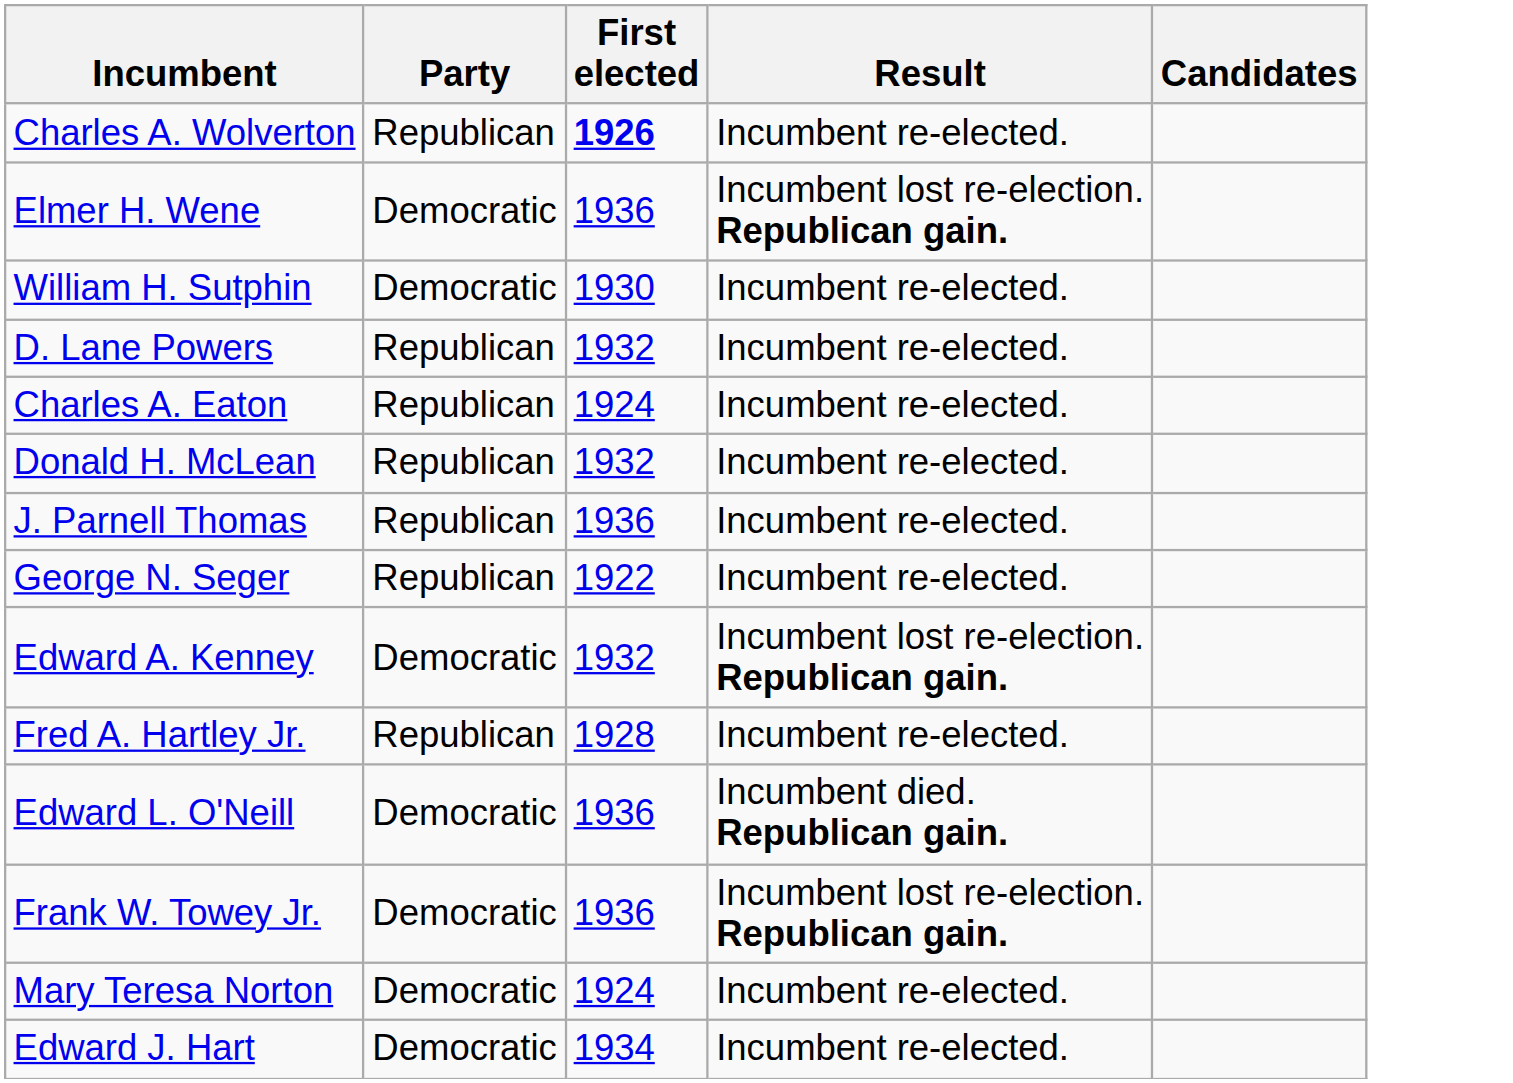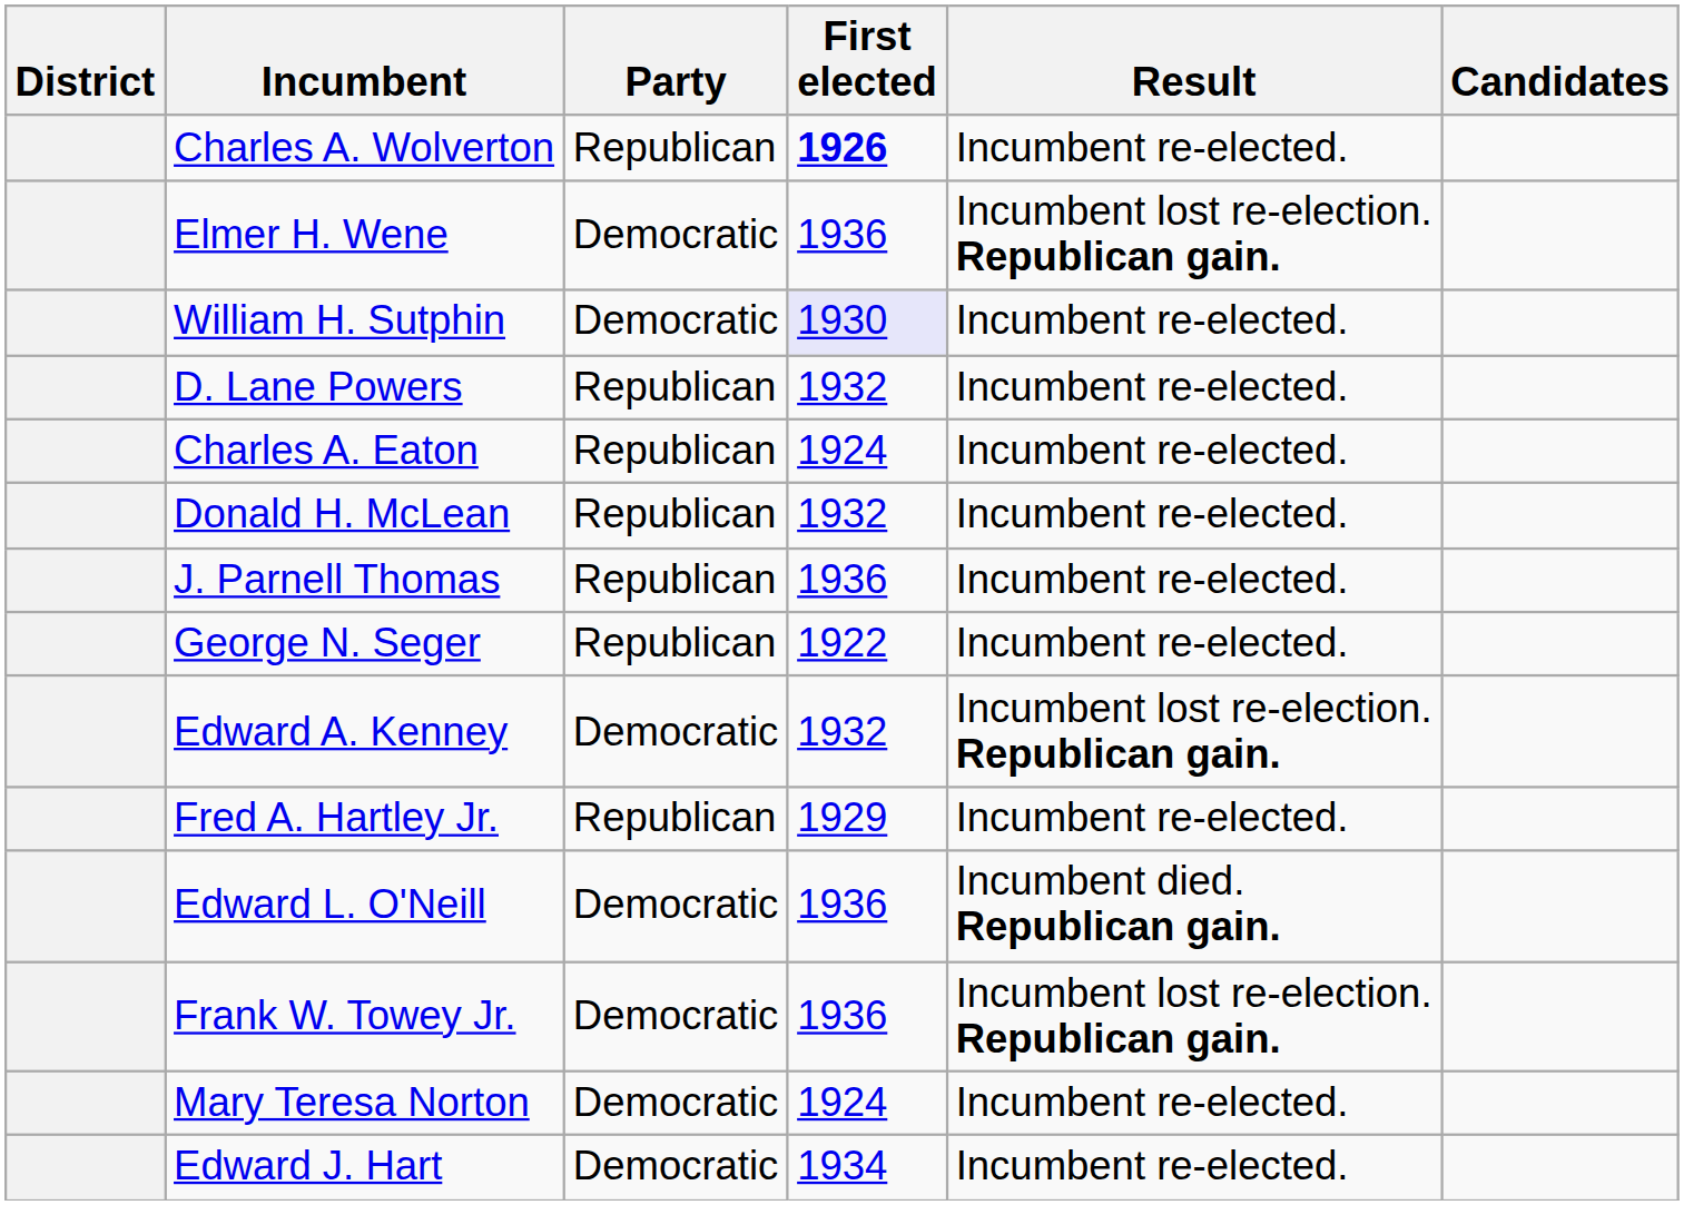+ column: District
William H. Sutphin | First elected: no background -> lavender background
Fred A. Hartley Jr. | First elected: 1928 -> 1929
